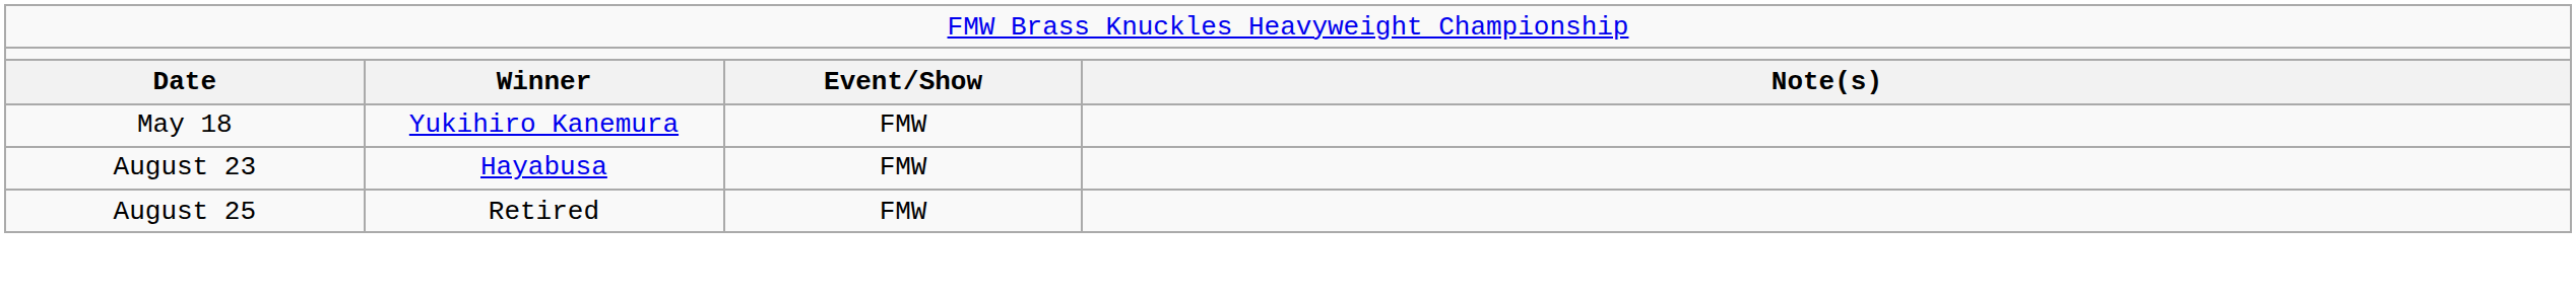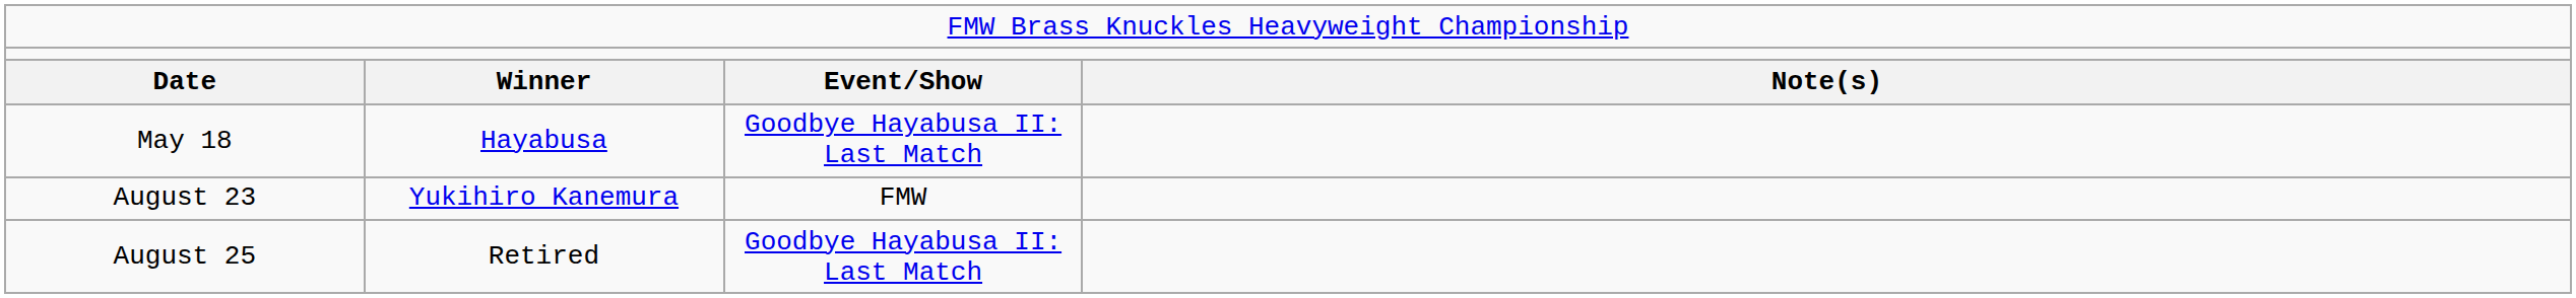May 18 | column 2: Yukihiro Kanemura -> Hayabusa
May 18 | column 3: FMW -> Goodbye Hayabusa II: Last Match
August 23 | column 2: Hayabusa -> Yukihiro Kanemura
August 25 | column 3: FMW -> Goodbye Hayabusa II: Last Match
